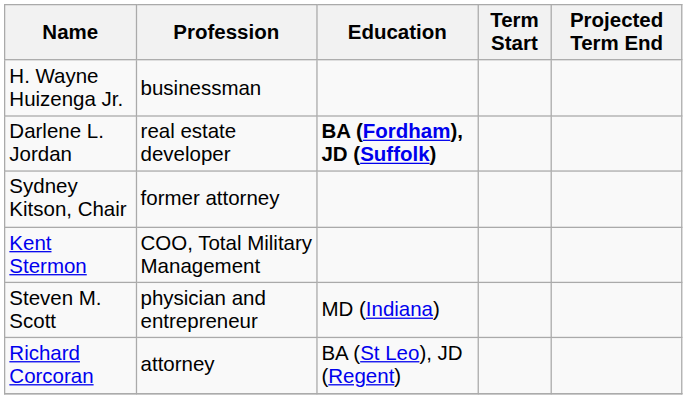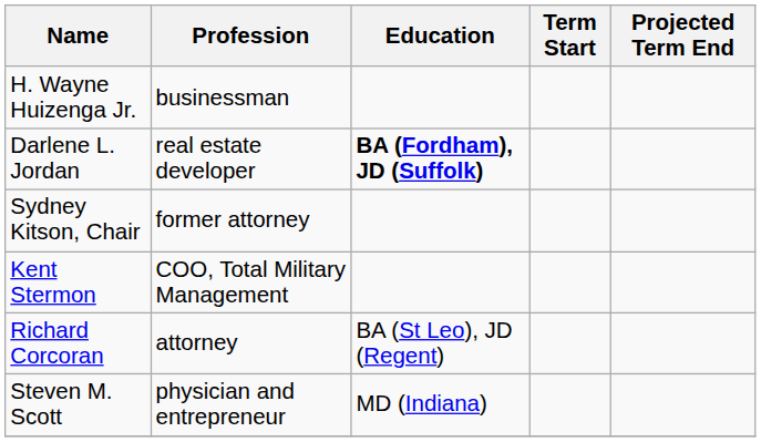rows swapped: Richard Corcoran <-> Steven M. Scott
